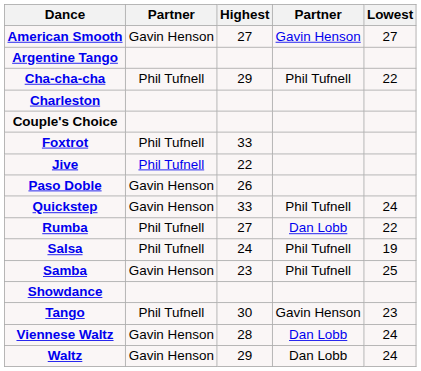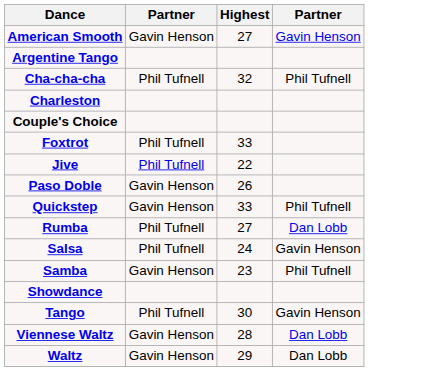- column: Lowest | 27 | 22 | 24 | 22 | 19 | 25 | 23 | 24 | 24
Cha-cha-cha | Highest: 29 -> 32
Salsa | column 4: Phil Tufnell -> Gavin Henson
